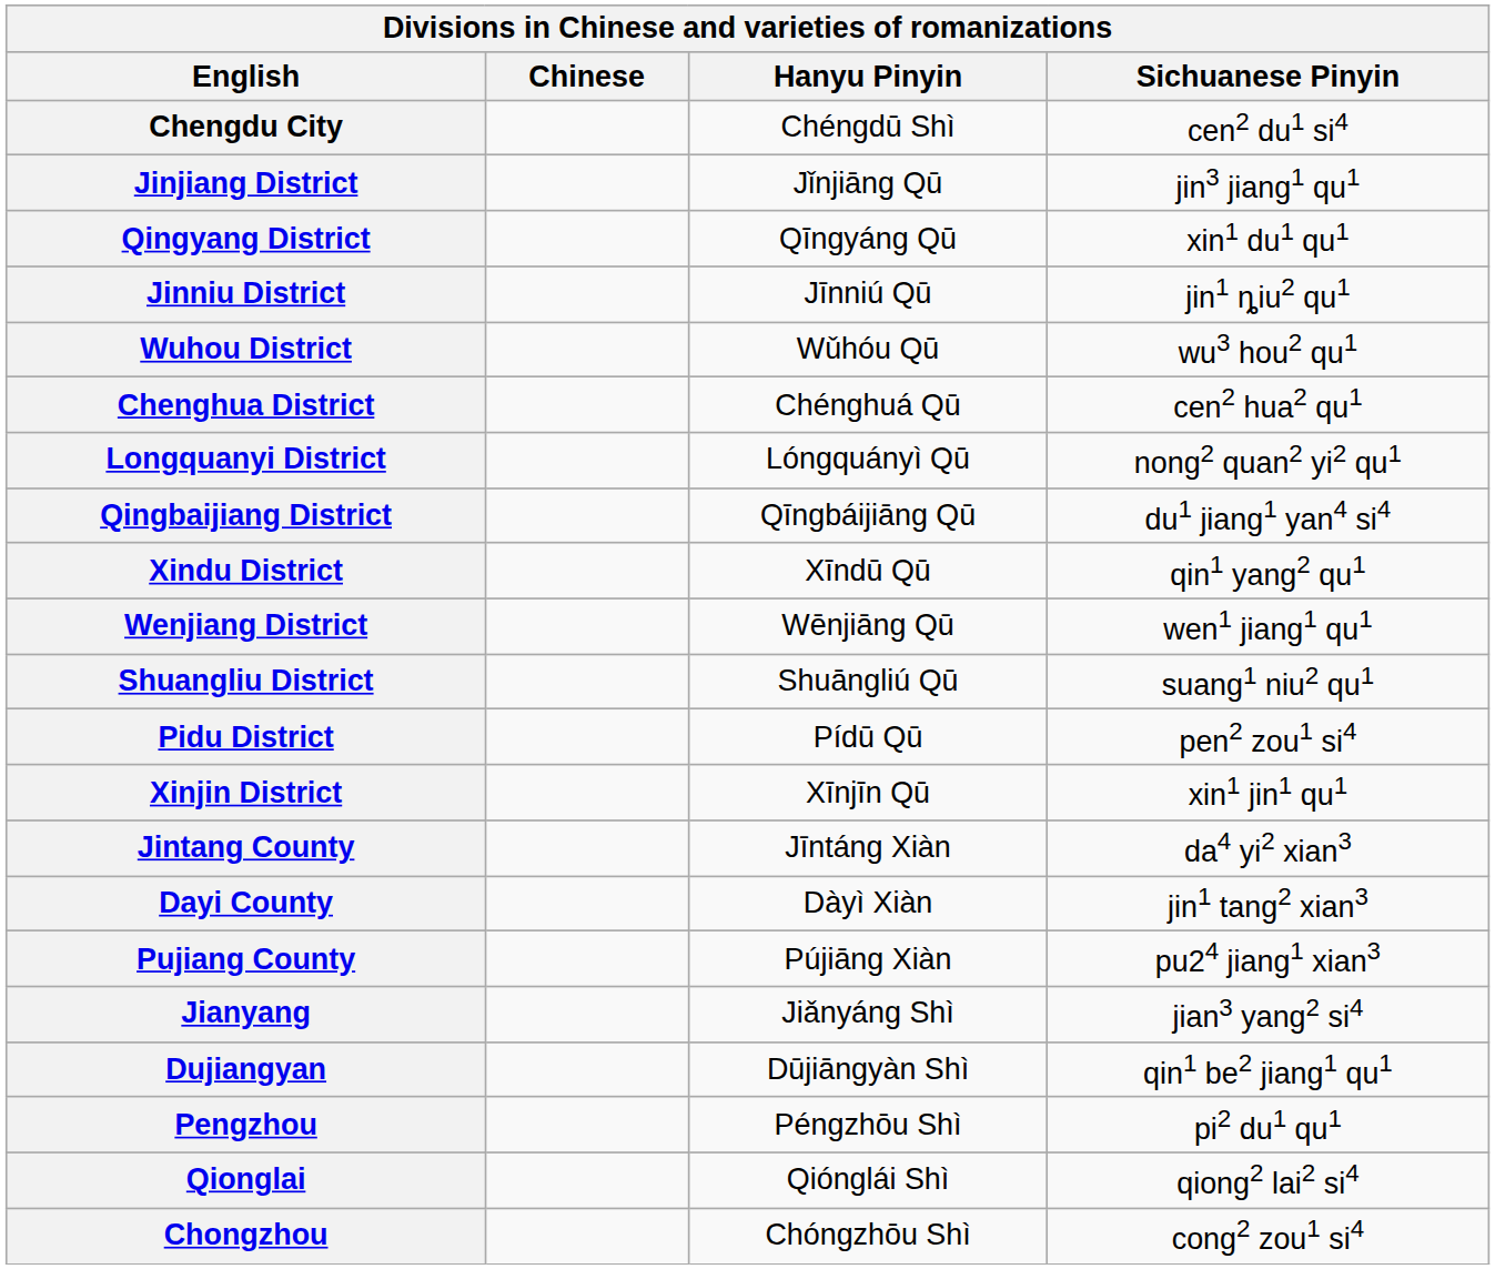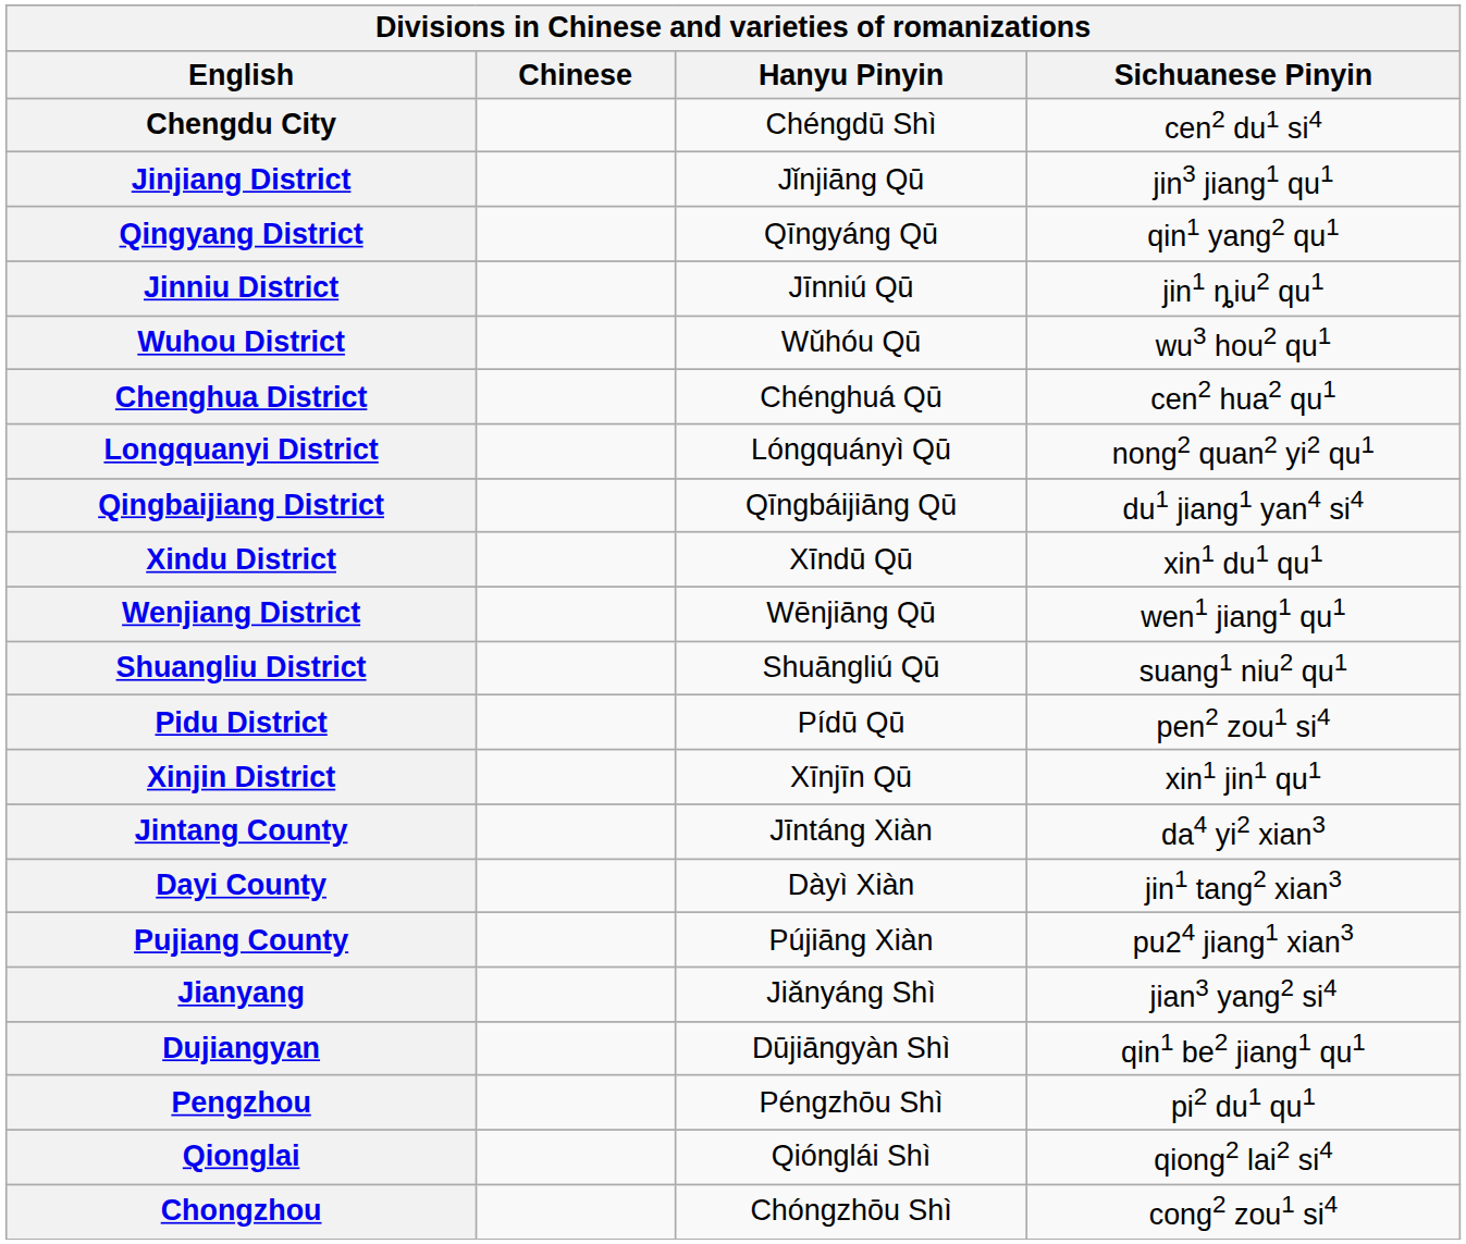Qingyang District | Sichuanese Pinyin: xin1 du1 qu1 -> qin1 yang2 qu1
Xindu District | Sichuanese Pinyin: qin1 yang2 qu1 -> xin1 du1 qu1
